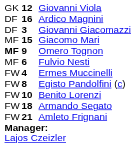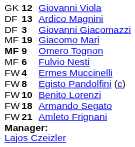Ardico Magnini | column 2: 16 -> 13
Giacomo Mari | column 2: 15 -> 19
